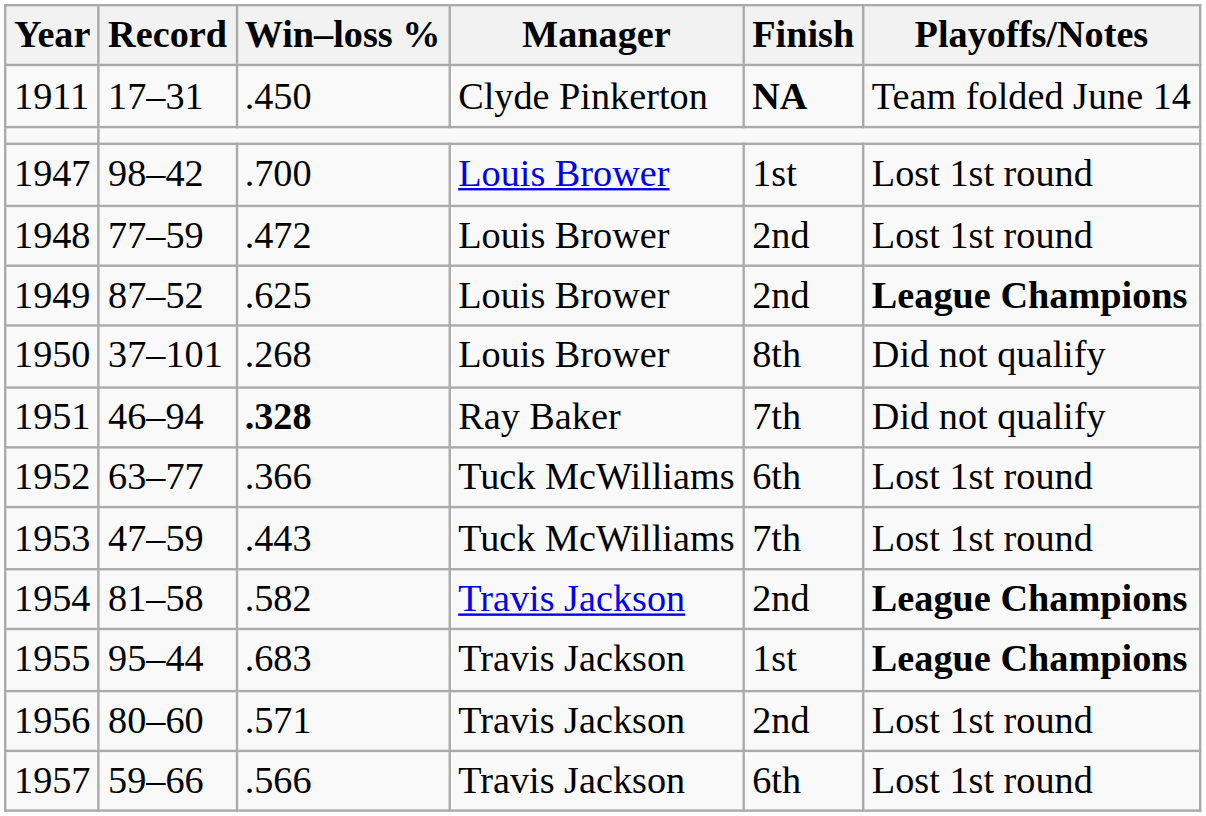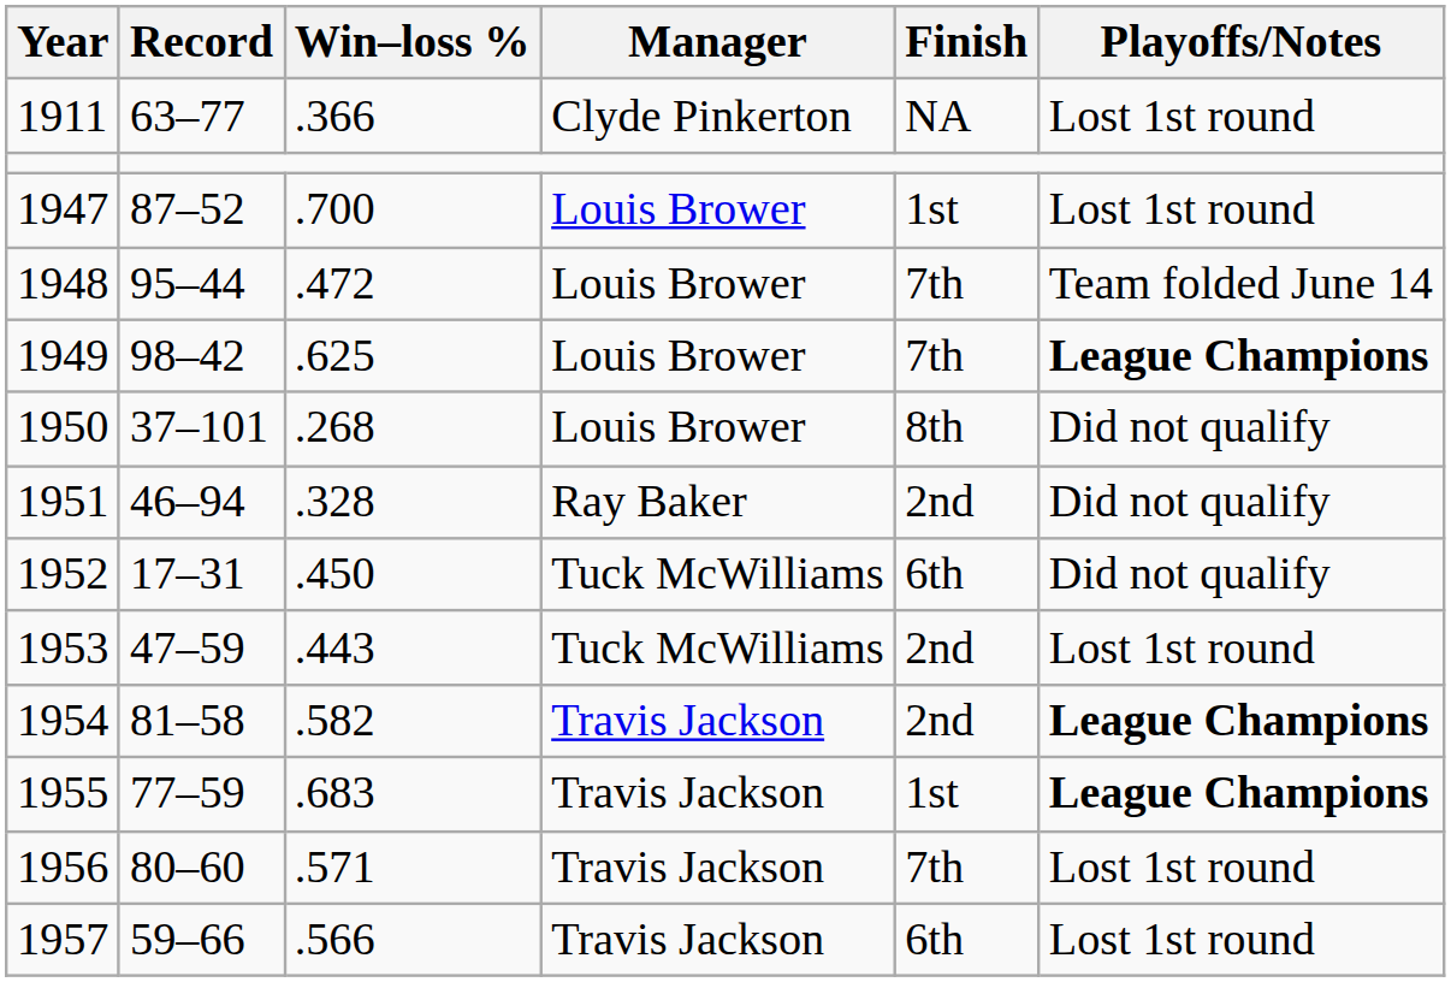1911 | Record: 17–31 -> 63–77
1911 | Win–loss %: .450 -> .366
1911 | Finish: bold -> normal
1911 | Playoffs/Notes: Team folded June 14 -> Lost 1st round
1947 | Record: 98–42 -> 87–52
1948 | Record: 77–59 -> 95–44
1948 | Finish: 2nd -> 7th
1948 | Playoffs/Notes: Lost 1st round -> Team folded June 14
1949 | Record: 87–52 -> 98–42
1949 | Finish: 2nd -> 7th
1951 | Win–loss %: bold -> normal
1951 | Finish: 7th -> 2nd
1952 | Record: 63–77 -> 17–31
1952 | Win–loss %: .366 -> .450
1952 | Playoffs/Notes: Lost 1st round -> Did not qualify
1953 | Finish: 7th -> 2nd
1955 | Record: 95–44 -> 77–59
1956 | Finish: 2nd -> 7th
